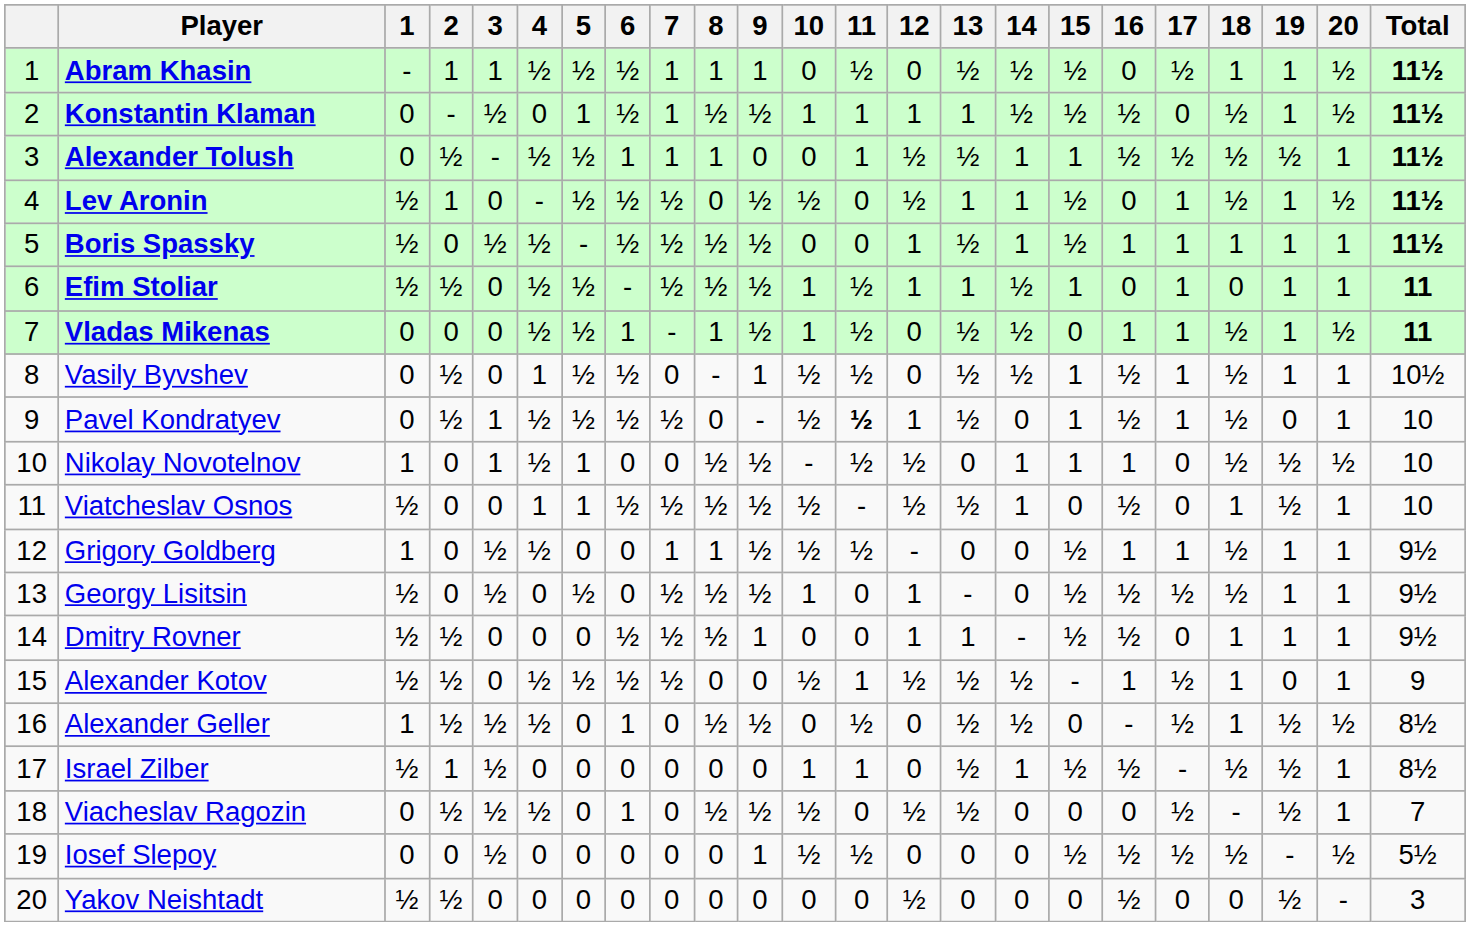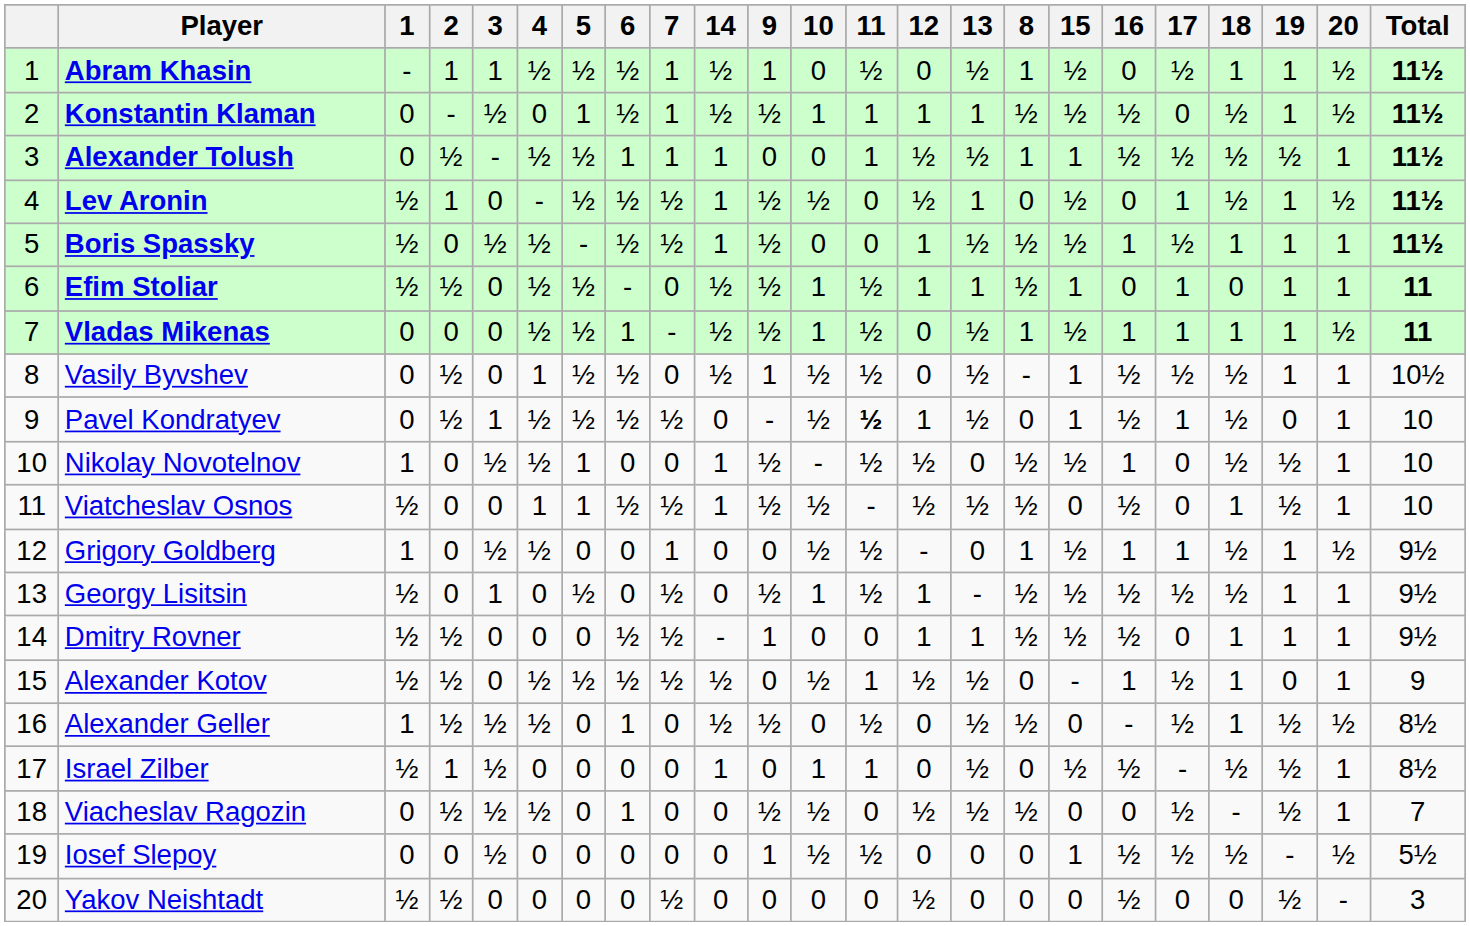columns swapped: 8 <-> 14
Boris Spassky | 17: 1 -> ½
Efim Stoliar | 7: ½ -> 0
Vladas Mikenas | 15: 0 -> ½
Vladas Mikenas | 18: ½ -> 1
Vasily Byvshev | 17: 1 -> ½
Nikolay Novotelnov | 3: 1 -> ½
Nikolay Novotelnov | 15: 1 -> ½
Nikolay Novotelnov | 20: ½ -> 1
Grigory Goldberg | 9: ½ -> 0
Grigory Goldberg | 20: 1 -> ½
Georgy Lisitsin | 3: ½ -> 1
Georgy Lisitsin | 11: 0 -> ½
Iosef Slepoy | 15: ½ -> 1
Yakov Neishtadt | 7: 0 -> ½
